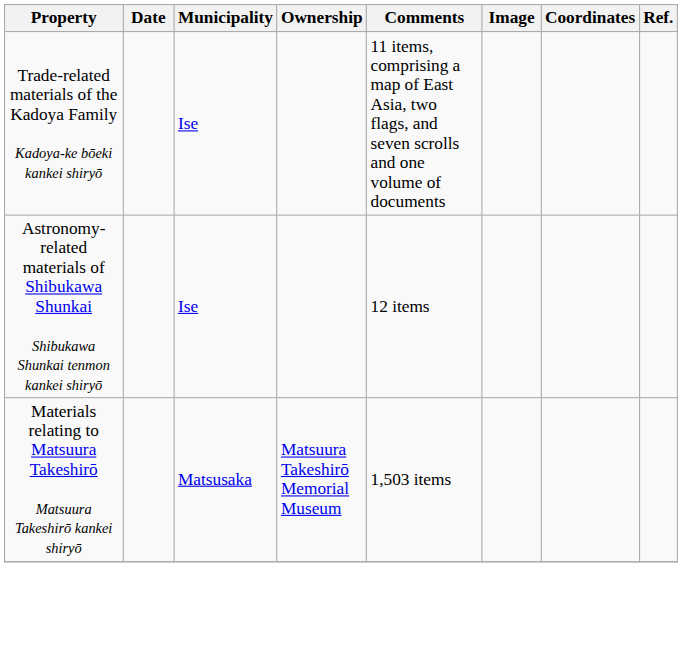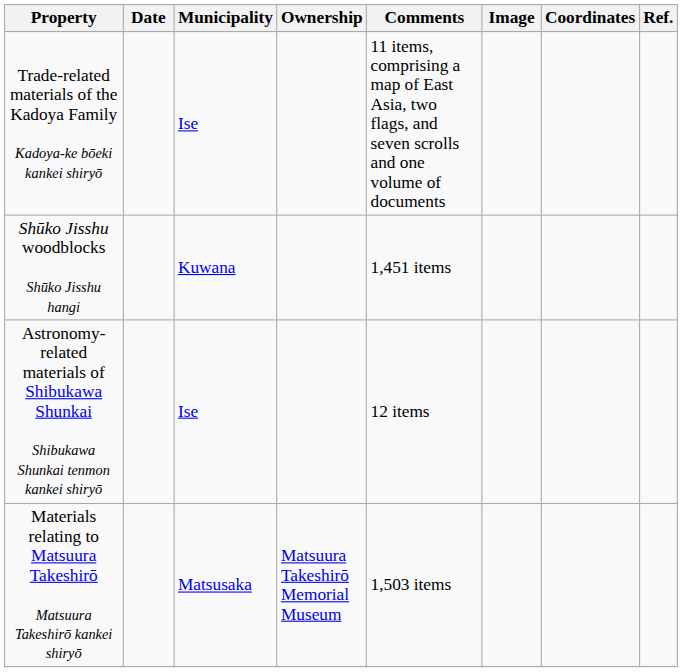+ row: Shūko Jisshu woodblocks Shūko Jisshu hangi | Kuwana | 1,451 items
